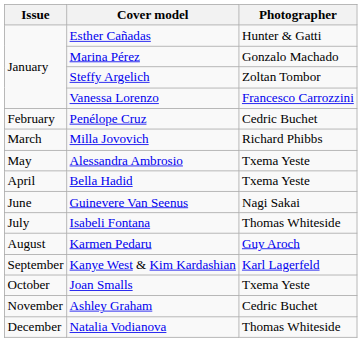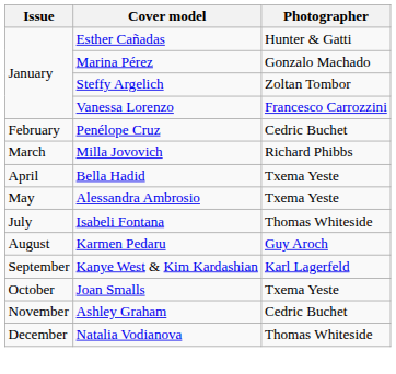rows swapped: Bella Hadid <-> Alessandra Ambrosio
- row: June | Guinevere Van Seenus | Nagi Sakai
